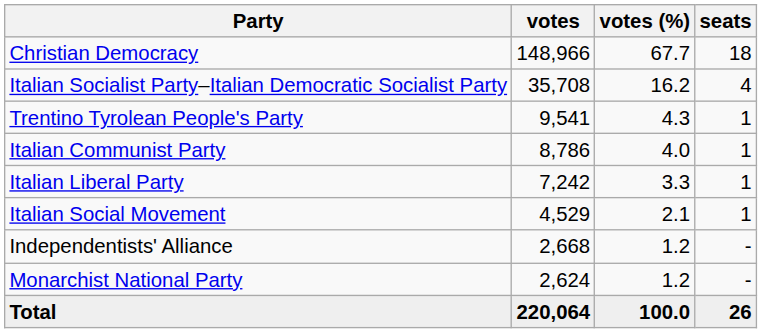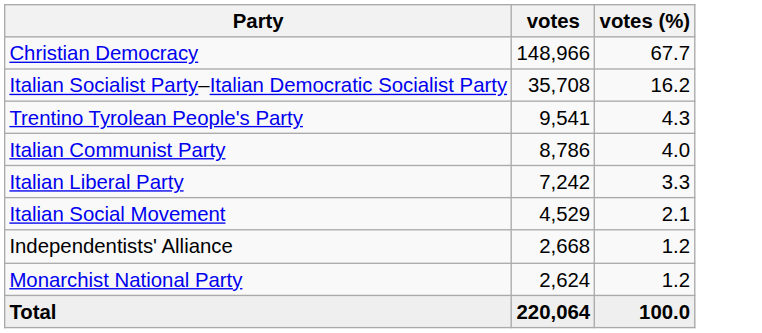- column: seats | 18 | 4 | 1 | 1 | 1 | 1 | - | - | 26
